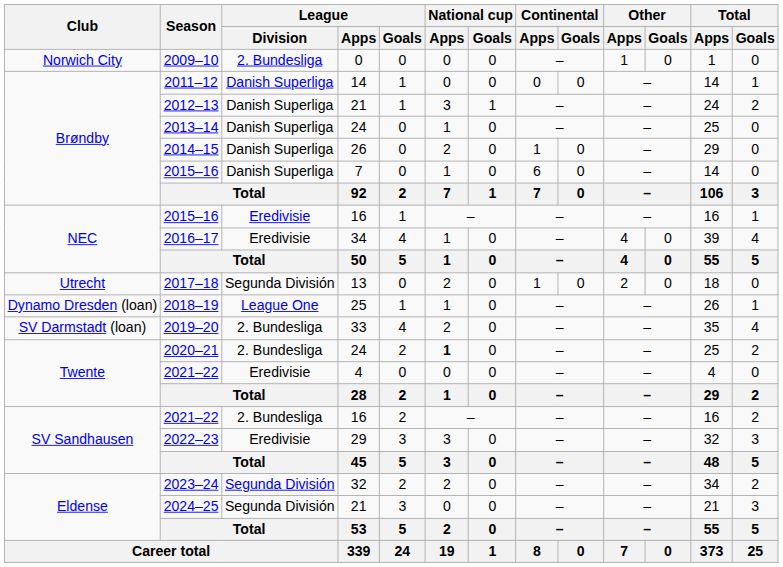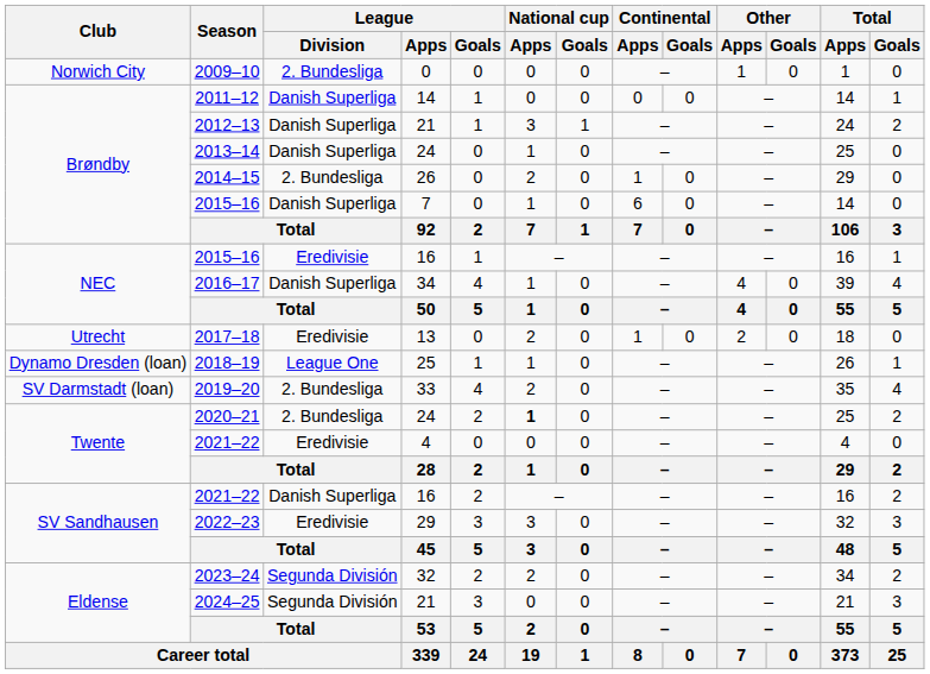2014–15 | League / Division: Danish Superliga -> 2. Bundesliga
2016–17 | League / Division: Eredivisie -> Danish Superliga
2017–18 | League / Division: Segunda División -> Eredivisie
2021–22 / 16 | League / Division: 2. Bundesliga -> Danish Superliga
